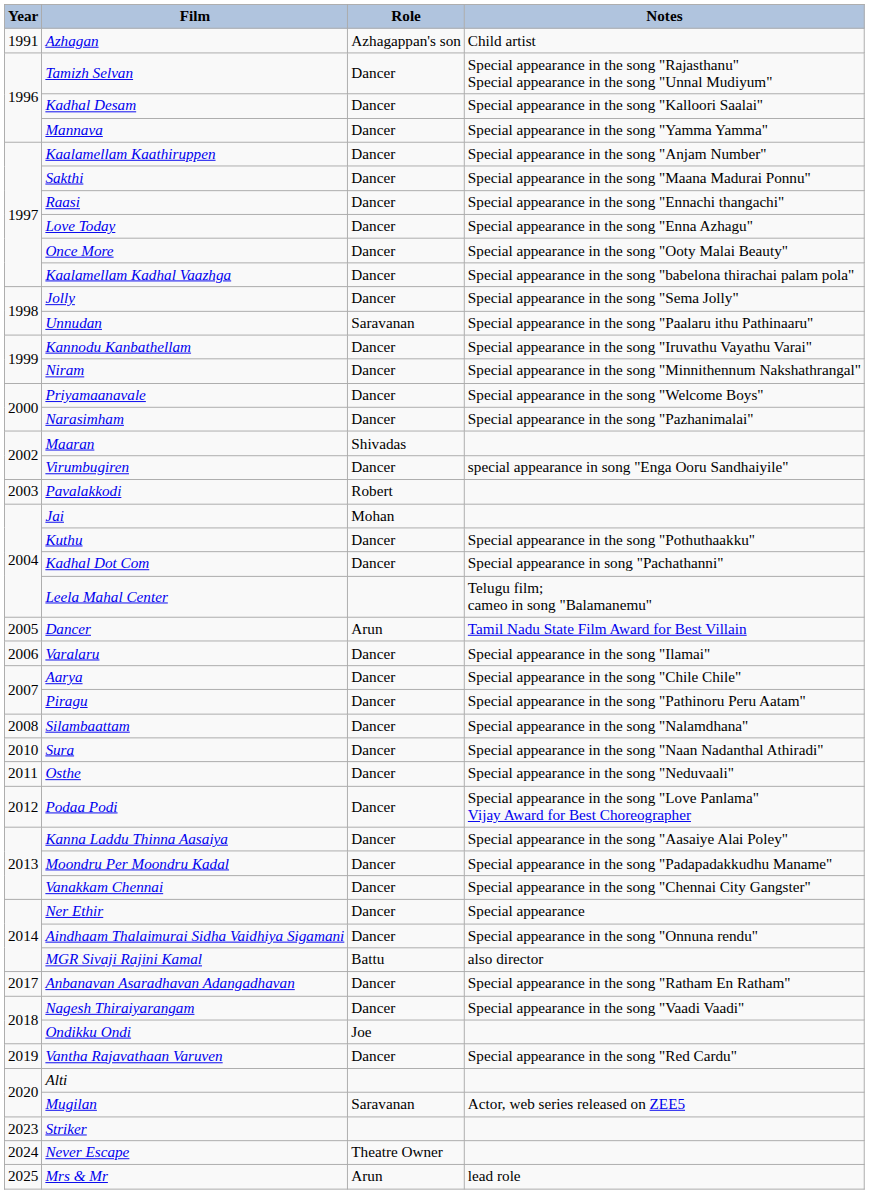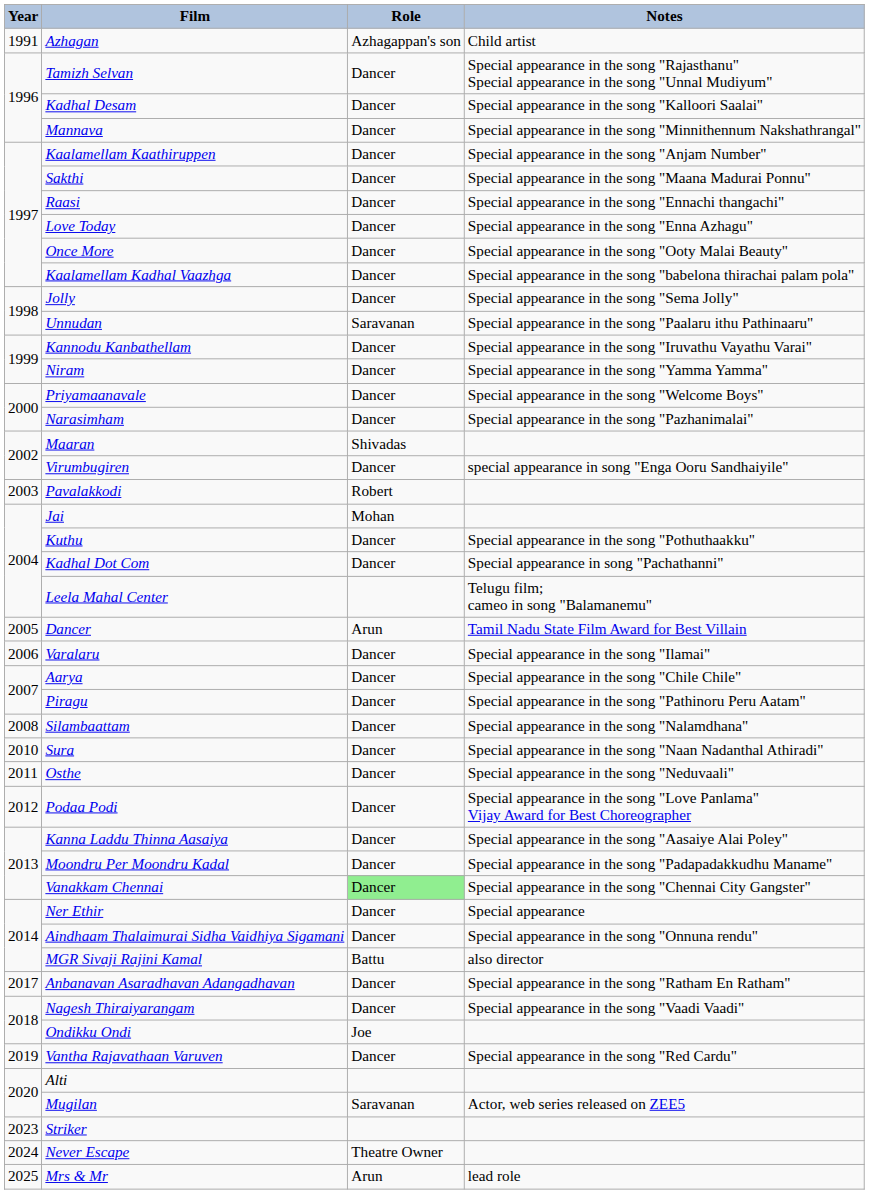Mannava | Notes: Special appearance in the song "Yamma Yamma" -> Special appearance in the song "Minnithennum Nakshathrangal"
Niram | Notes: Special appearance in the song "Minnithennum Nakshathrangal" -> Special appearance in the song "Yamma Yamma"
Vanakkam Chennai | Role: no background -> lightgreen background
